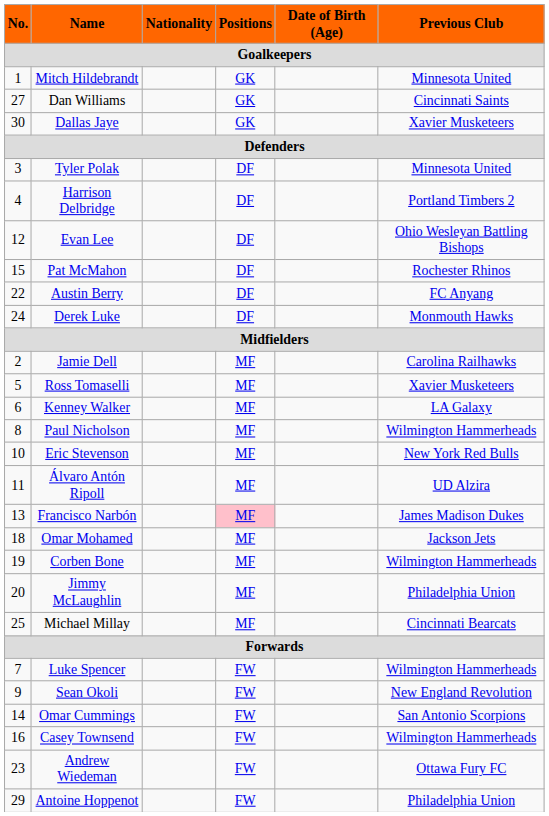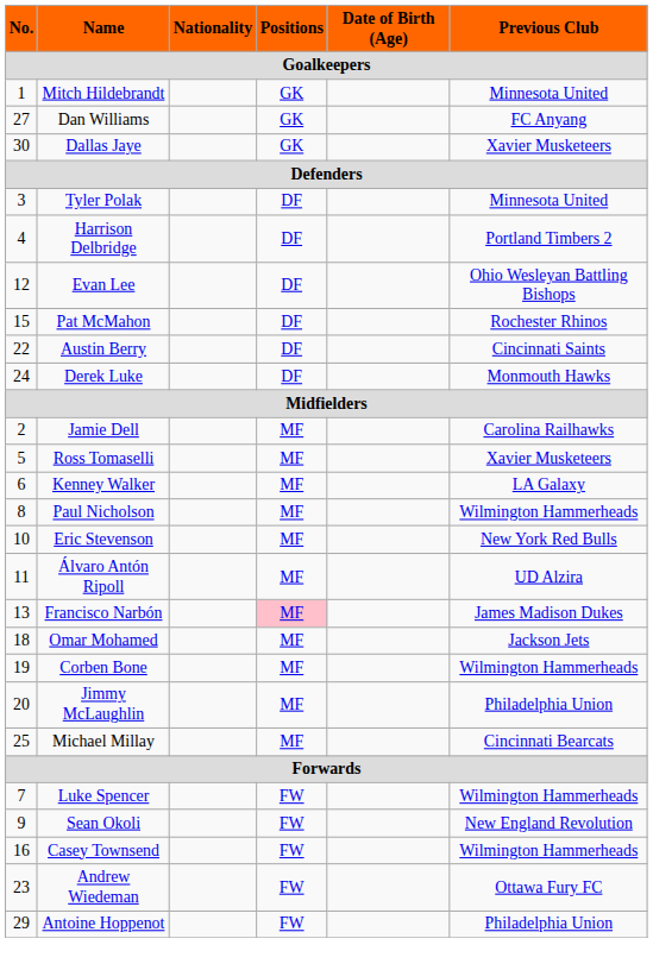Dan Williams | Previous Club: Cincinnati Saints -> FC Anyang
Austin Berry | Previous Club: FC Anyang -> Cincinnati Saints
- row: 14 | Omar Cummings | FW | San Antonio Scorpions
